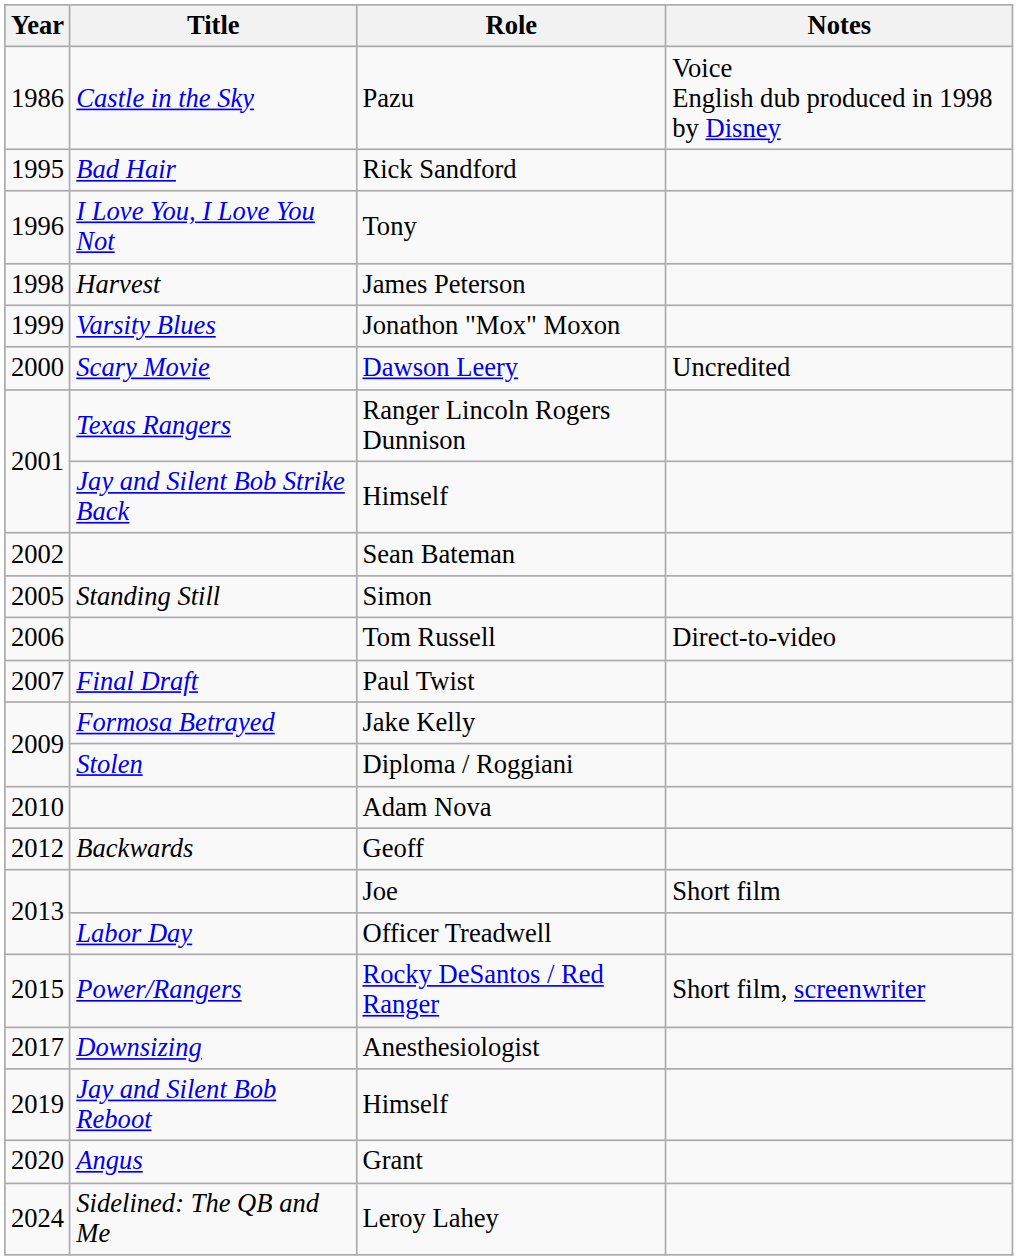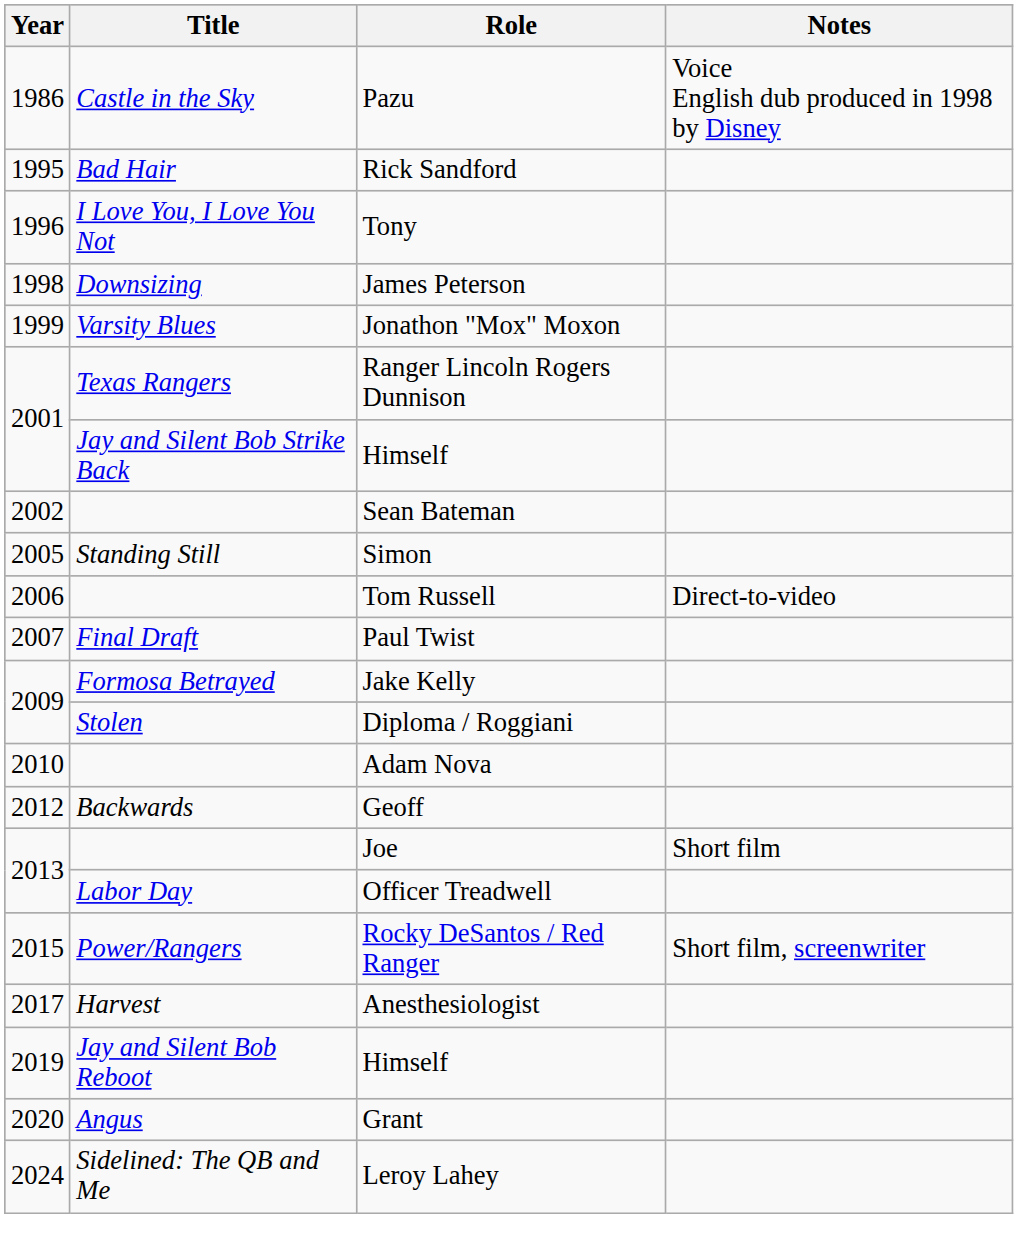James Peterson | Title: Harvest -> Downsizing
- row: 2000 | Scary Movie | Dawson Leery | Uncredited
Anesthesiologist | Title: Downsizing -> Harvest
